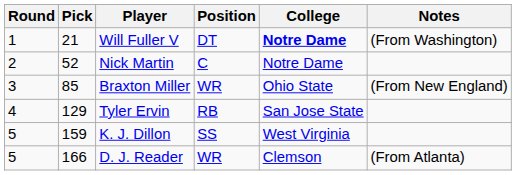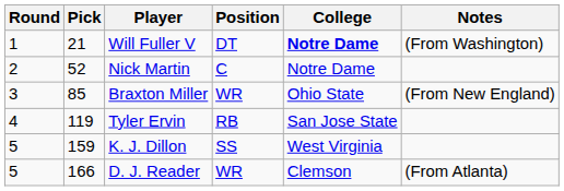Tyler Ervin | Pick: 129 -> 119
